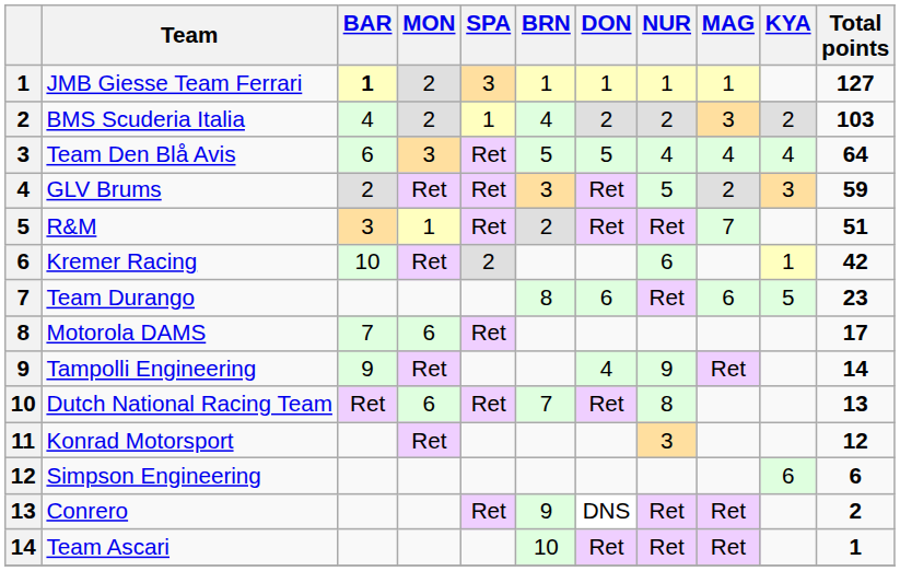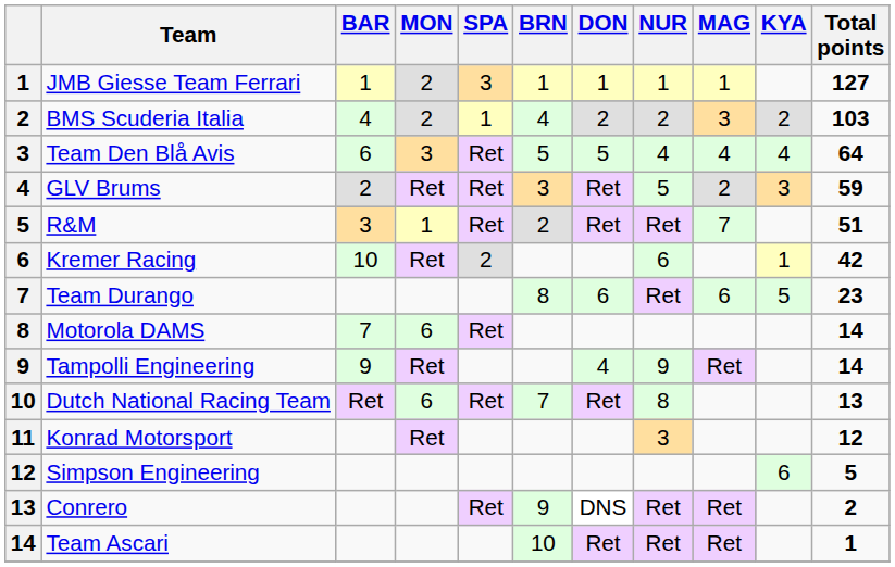JMB Giesse Team Ferrari | BAR: bold -> normal
Motorola DAMS | Total points: 17 -> 14
Simpson Engineering | Total points: 6 -> 5
